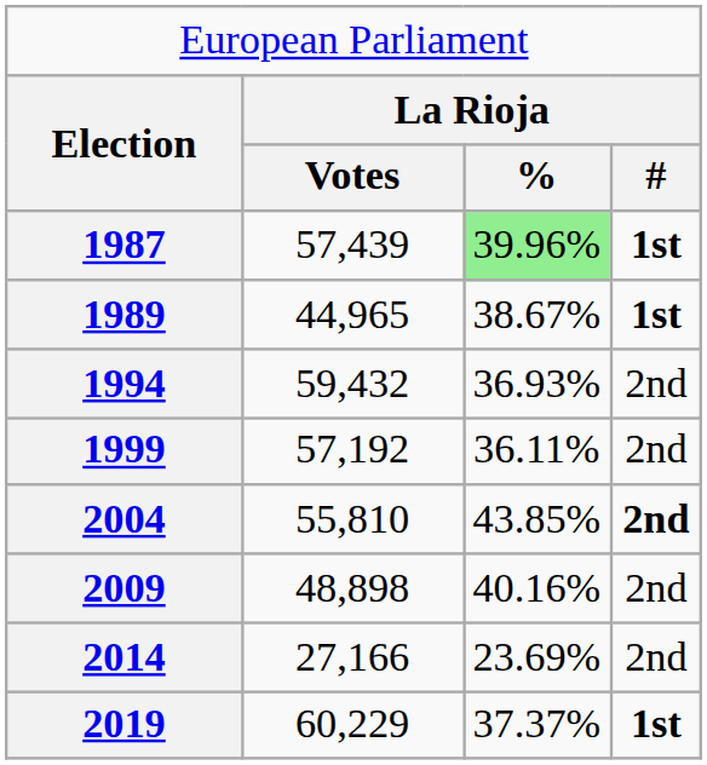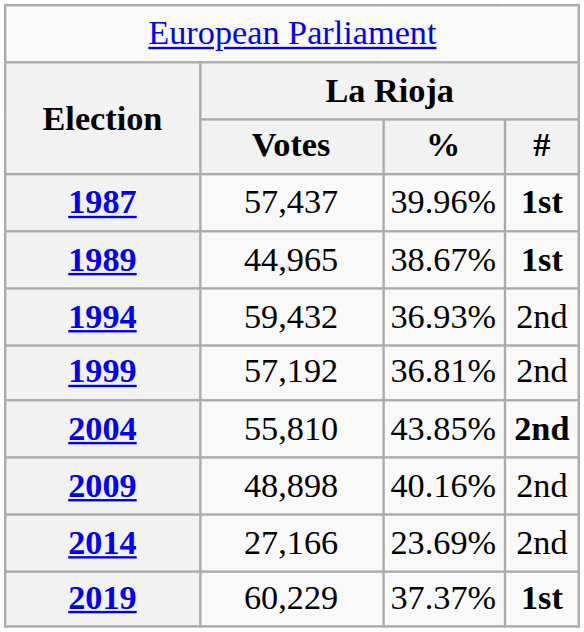1987 | column 2: 57,439 -> 57,437
1987 | column 3: lightgreen background -> no background
1999 | column 3: 36.11% -> 36.81%
